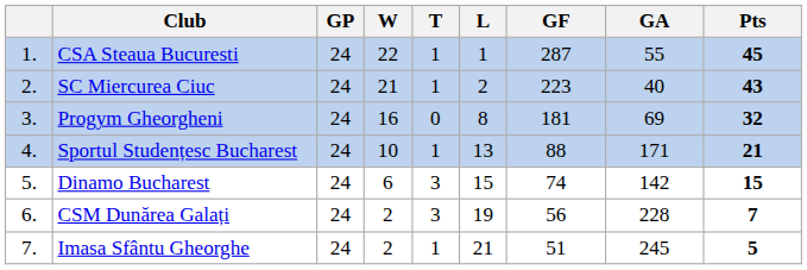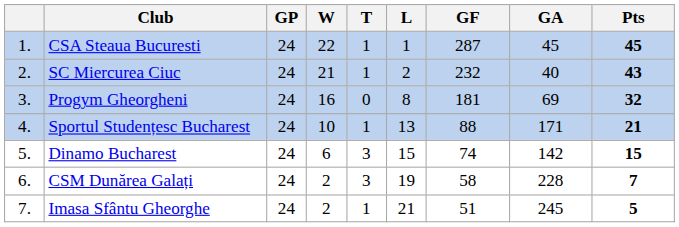CSA Steaua Bucuresti | GA: 55 -> 45
SC Miercurea Ciuc | GF: 223 -> 232
CSM Dunărea Galați | GF: 56 -> 58
